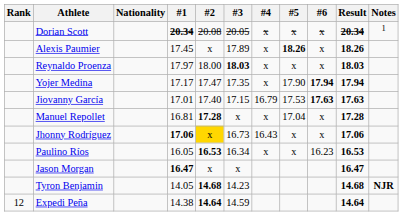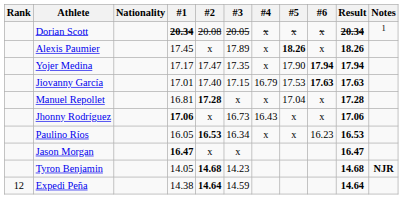- row: Reynaldo Proenza | 17.97 | 18.00 | 18.03 | x | x | x | 18.03
Jhonny Rodríguez | #2: gold background -> no background
